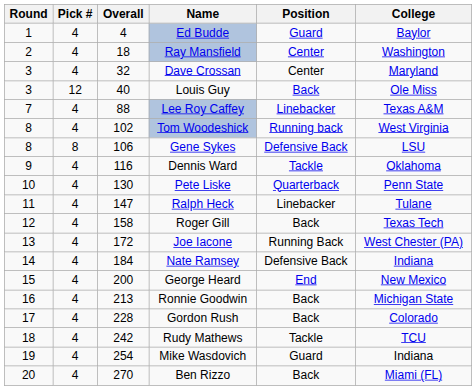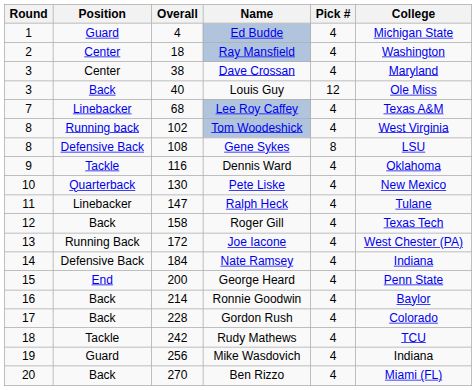columns swapped: Pick # <-> Position
Ed Budde | College: Baylor -> Michigan State
Dave Crossan | Overall: 32 -> 38
Lee Roy Caffey | Overall: 88 -> 68
Gene Sykes | Overall: 106 -> 108
Pete Liske | College: Penn State -> New Mexico
George Heard | College: New Mexico -> Penn State
Ronnie Goodwin | Overall: 213 -> 214
Ronnie Goodwin | College: Michigan State -> Baylor
Mike Wasdovich | Overall: 254 -> 256
